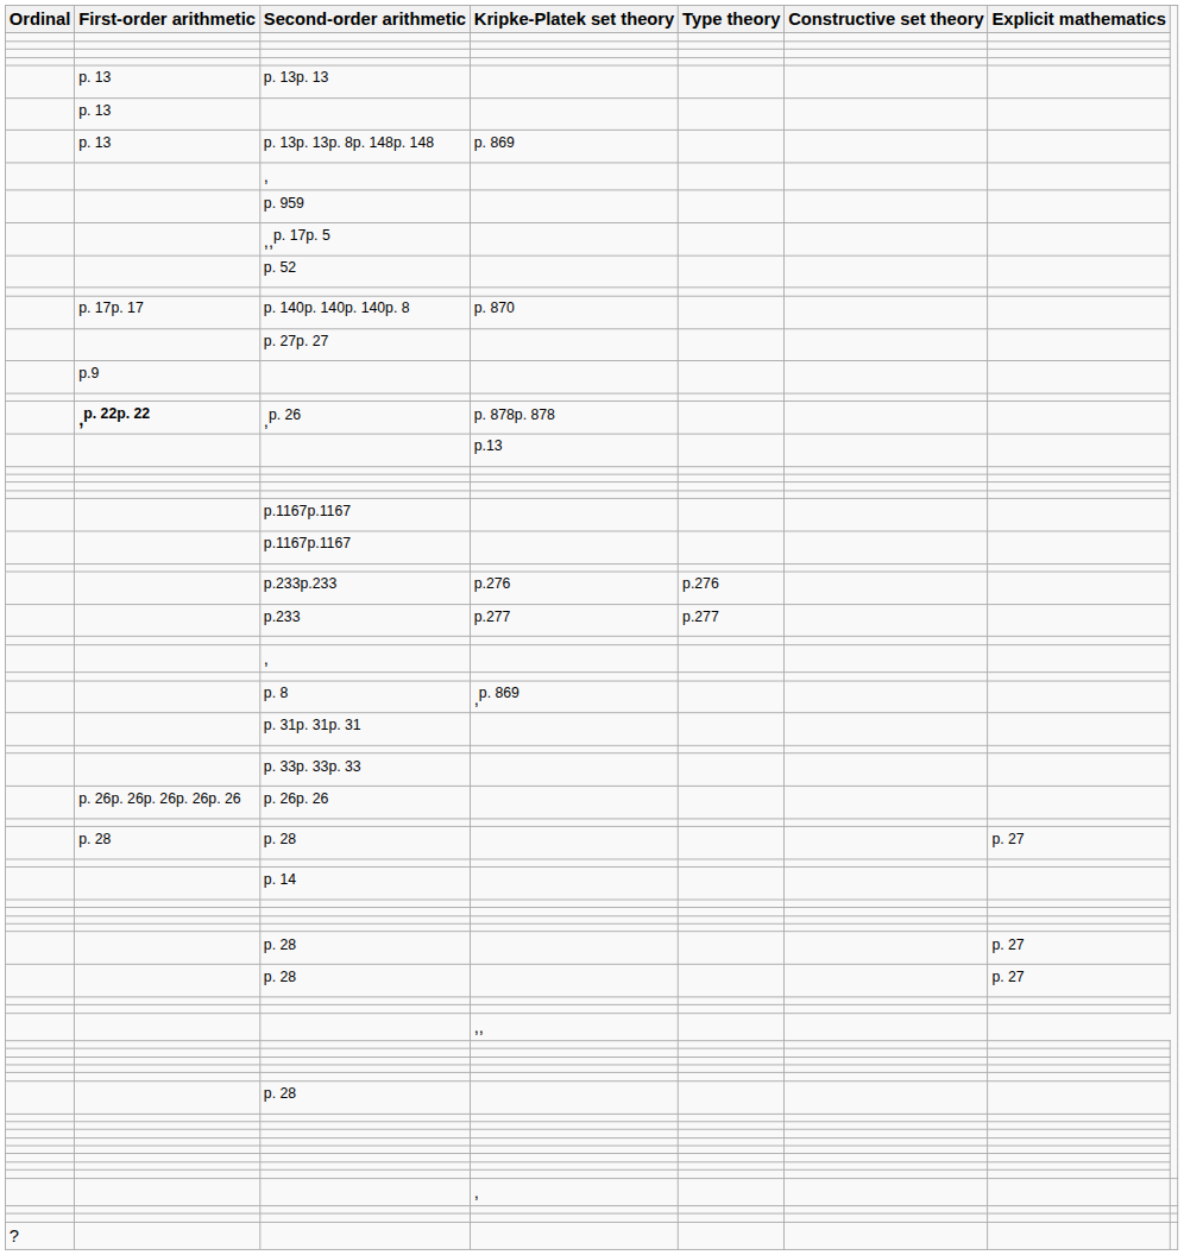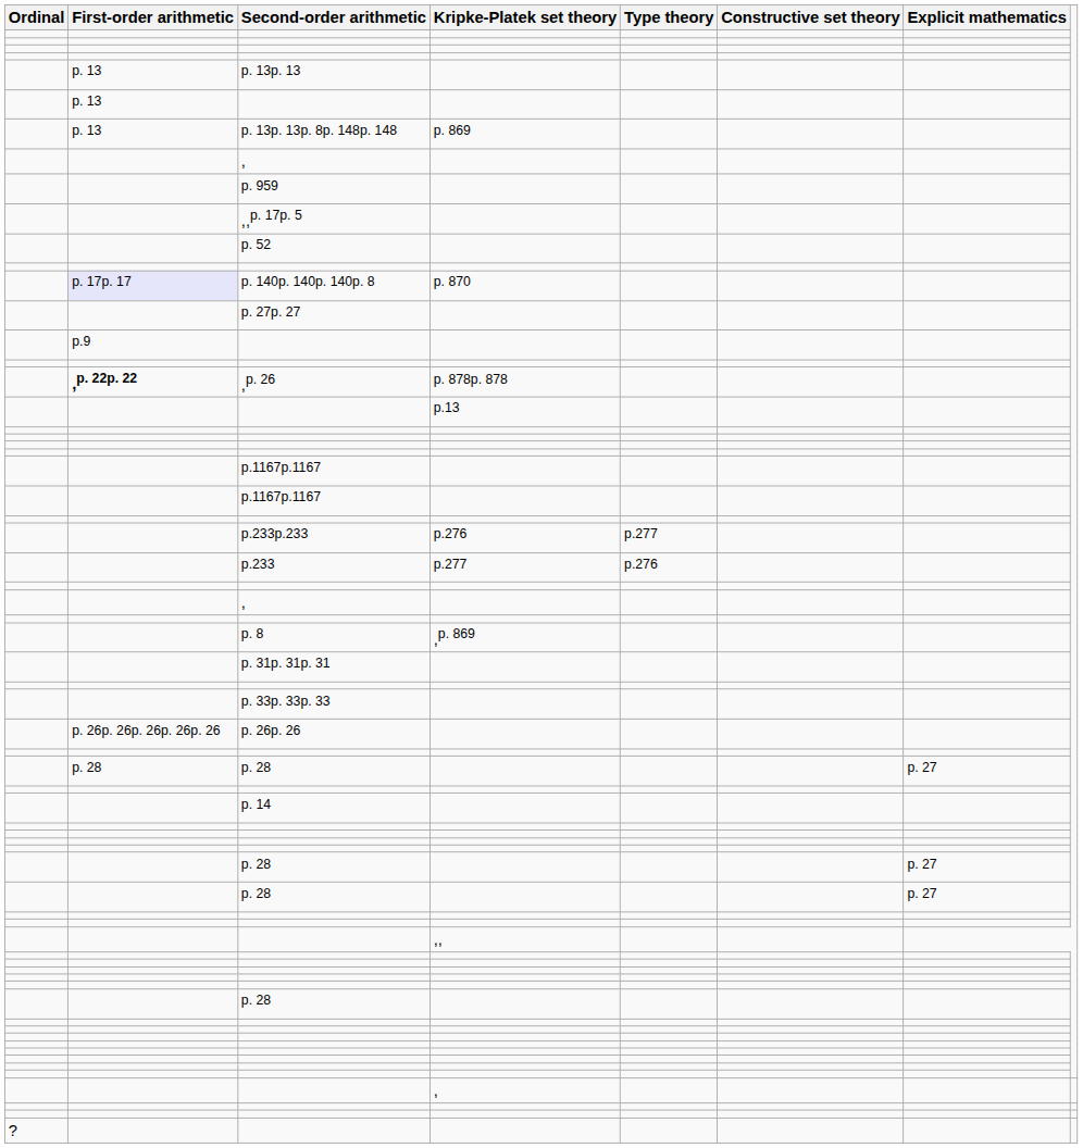p. 140p. 140p. 140p. 8 | First-order arithmetic: no background -> lavender background
p.233p.233 | Type theory: p.276 -> p.277
p.233 | Type theory: p.277 -> p.276
